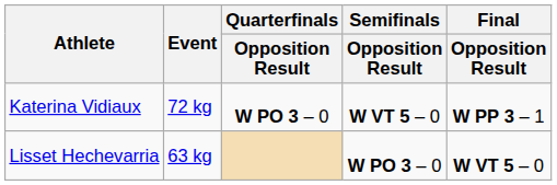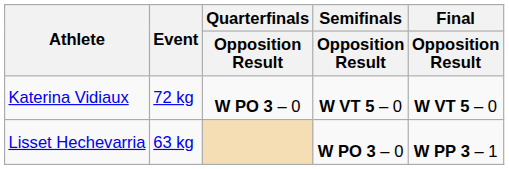Katerina Vidiaux | Final / Opposition Result: W PP 3 – 1 -> W VT 5 – 0
Lisset Hechevarria | Final / Opposition Result: W VT 5 – 0 -> W PP 3 – 1
